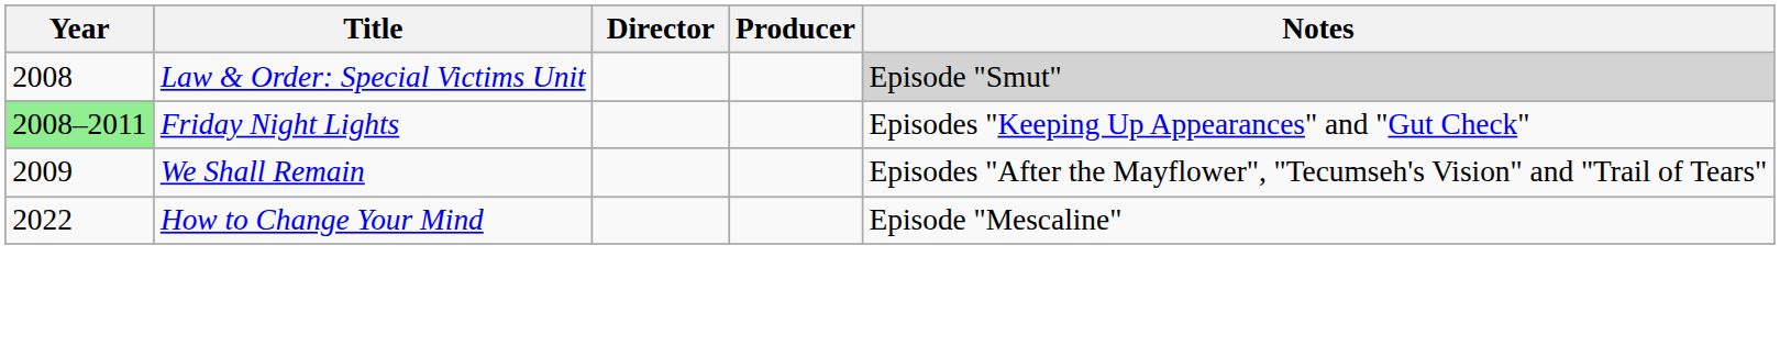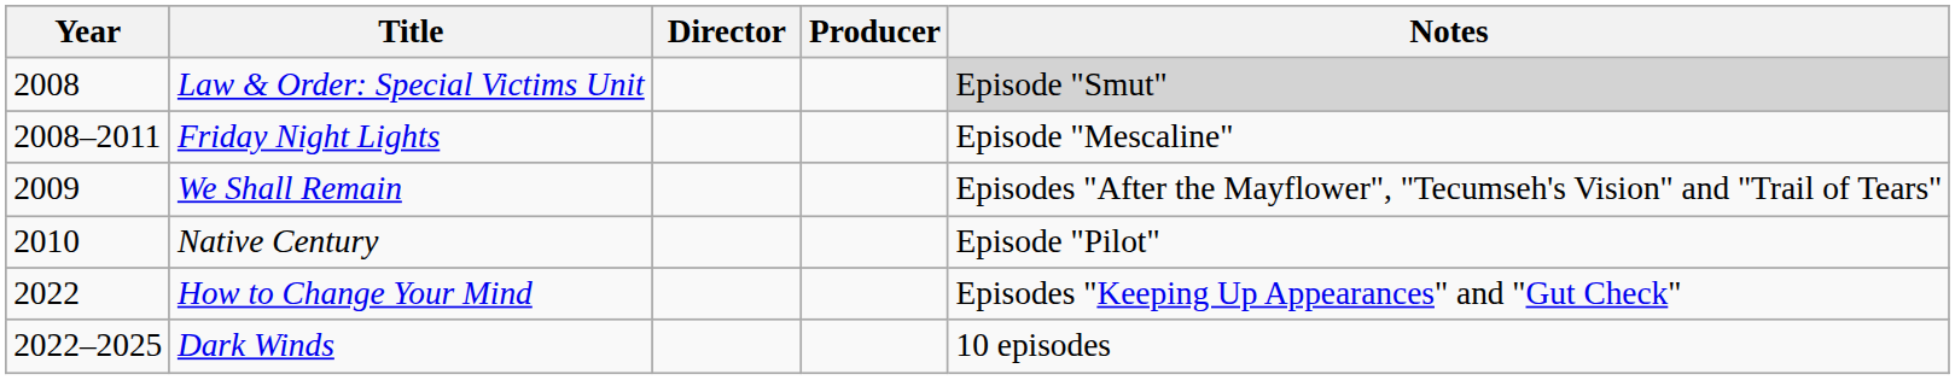Friday Night Lights | Year: lightgreen background -> no background
Friday Night Lights | Notes: Episodes "Keeping Up Appearances" and "Gut Check" -> Episode "Mescaline"
+ row: 2010 | Native Century | Episode "Pilot"
How to Change Your Mind | Notes: Episode "Mescaline" -> Episodes "Keeping Up Appearances" and "Gut Check"
+ row: 2022–2025 | Dark Winds | 10 episodes
